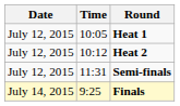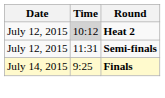- row: July 12, 2015 | 10:05 | Heat 1
Heat 2 | Time: no background -> lightgrey background
